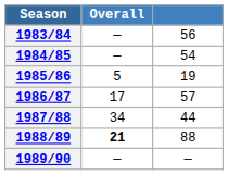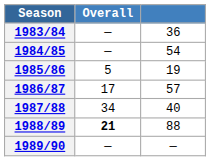1983/84 | column 3: 56 -> 36
1987/88 | column 3: 44 -> 40
